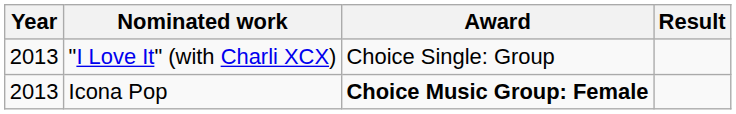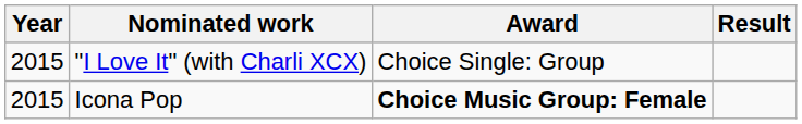"I Love It" (with Charli XCX) | Year: 2013 -> 2015
Icona Pop | Year: 2013 -> 2015
